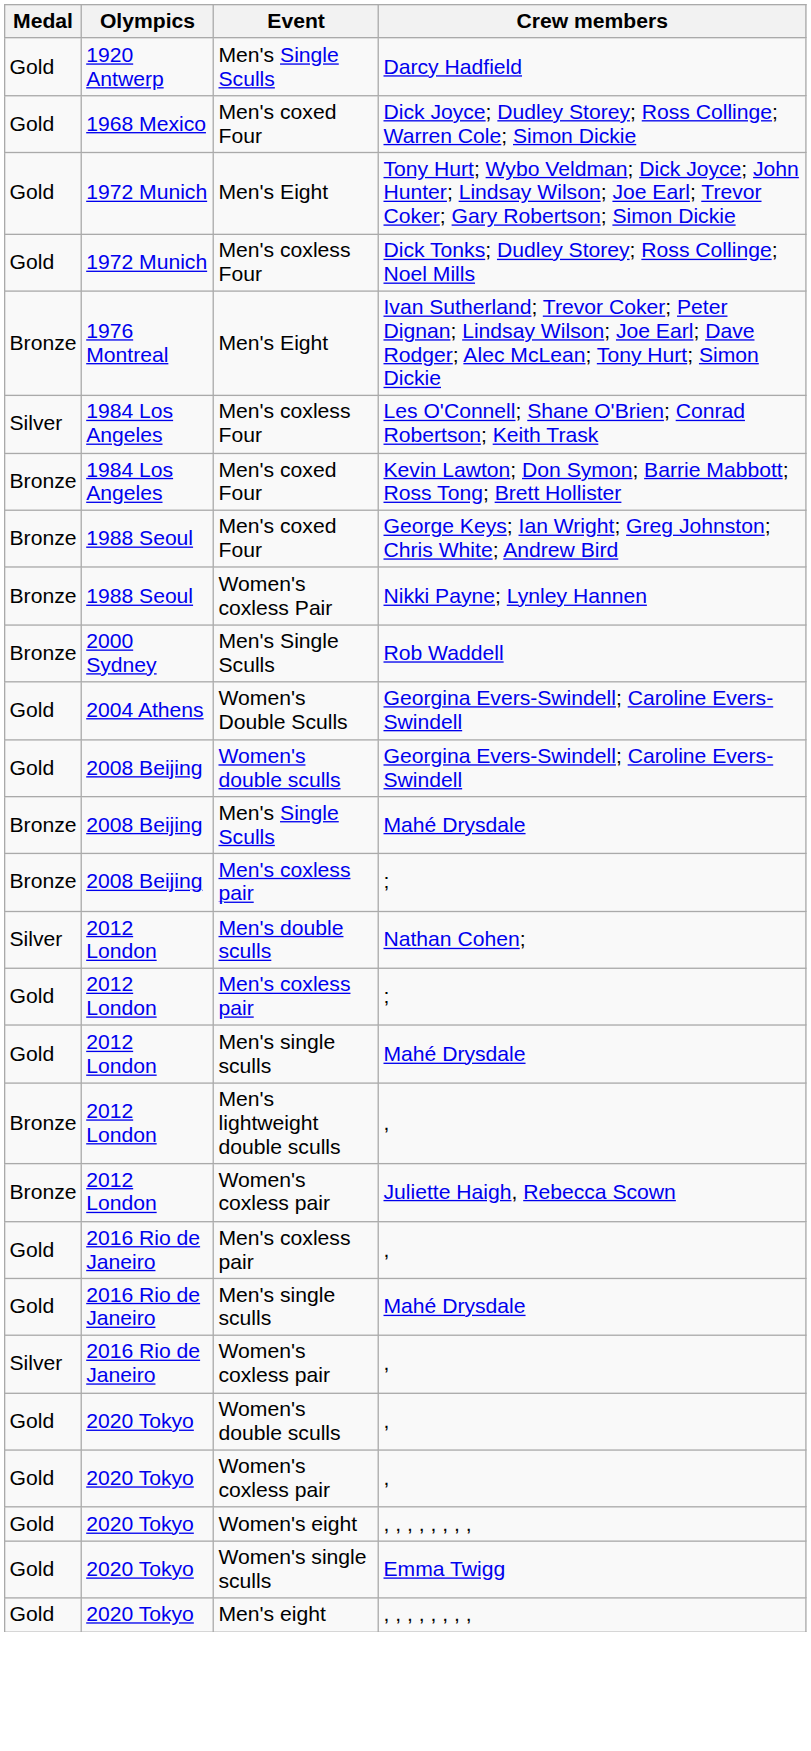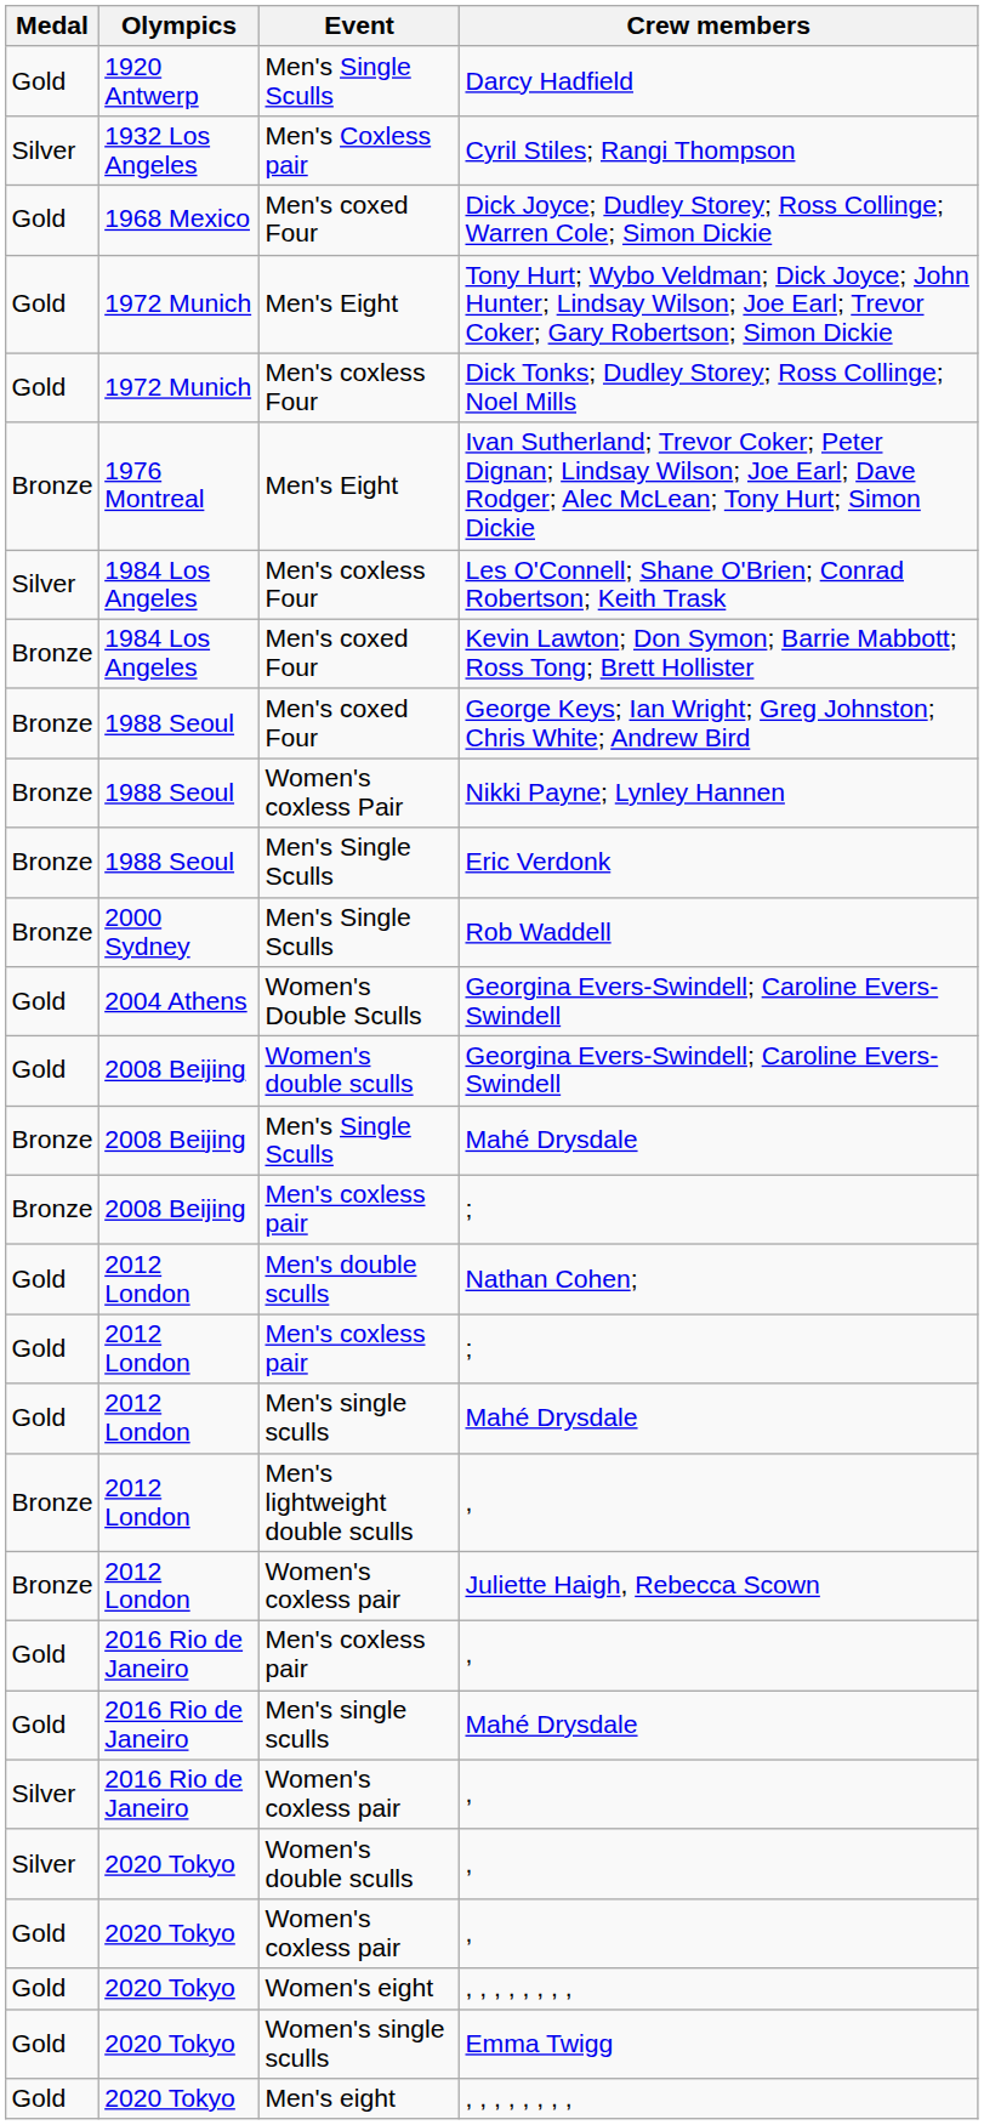+ row: Silver | 1932 Los Angeles | Men's Coxless pair | Cyril Stiles; Rangi Thompson
+ row: Bronze | 1988 Seoul | Men's Single Sculls | Eric Verdonk
Nathan Cohen; | Medal: Silver -> Gold
Women's double sculls / , | Medal: Gold -> Silver
